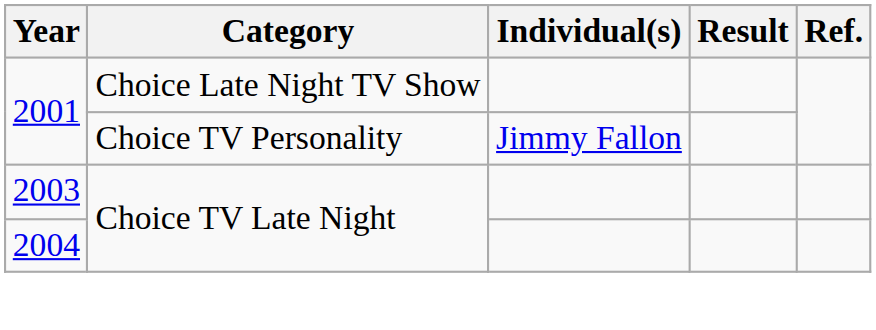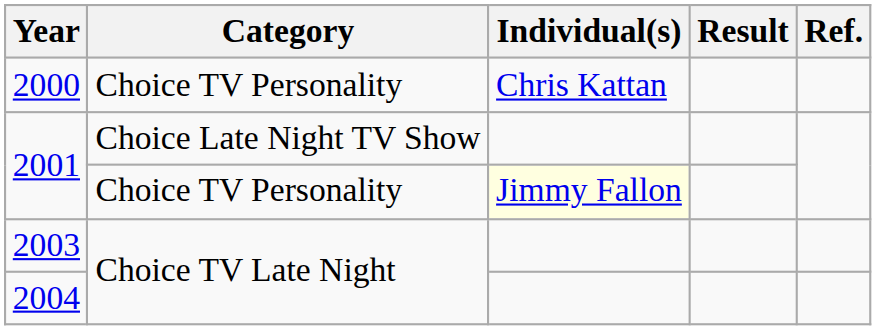+ row: 2000 | Choice TV Personality | Chris Kattan
2001 / Choice TV Personality | Individual(s): no background -> lightyellow background
